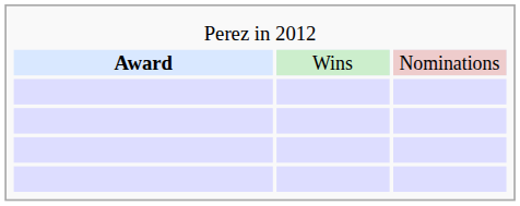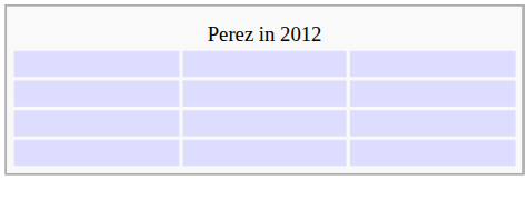- row: Award | Wins | Nominations
